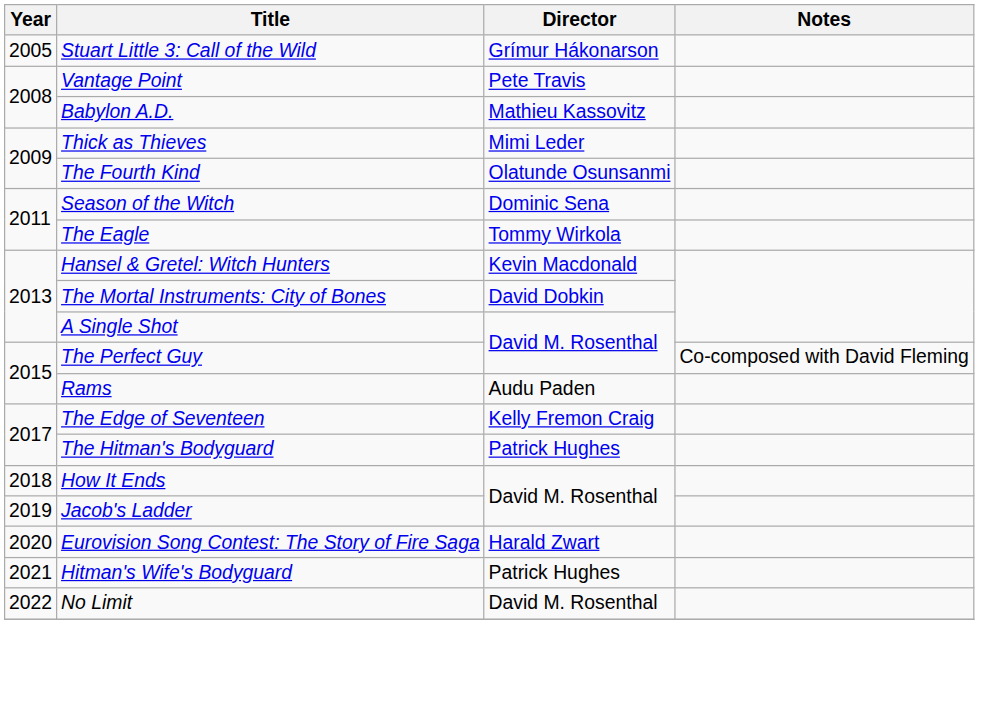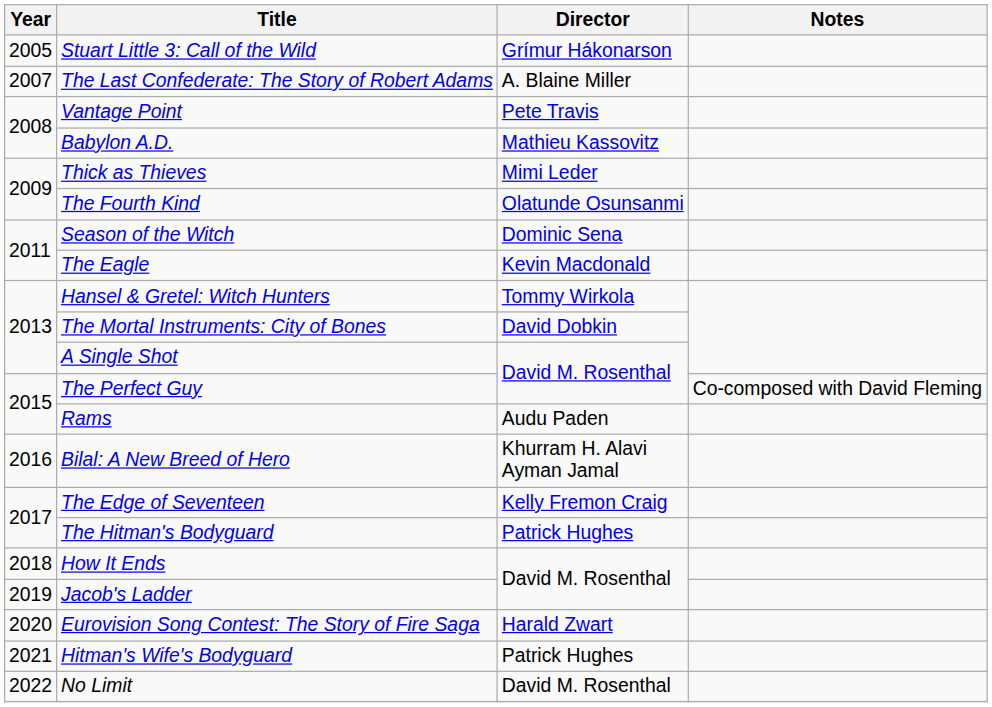+ row: 2007 | The Last Confederate: The Story of Robert Adams | A. Blaine Miller
The Eagle | Director: Tommy Wirkola -> Kevin Macdonald
Hansel & Gretel: Witch Hunters | Director: Kevin Macdonald -> Tommy Wirkola
+ row: 2016 | Bilal: A New Breed of Hero | Khurram H. Alavi Ayman Jamal
